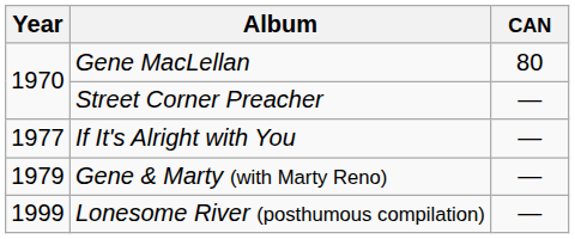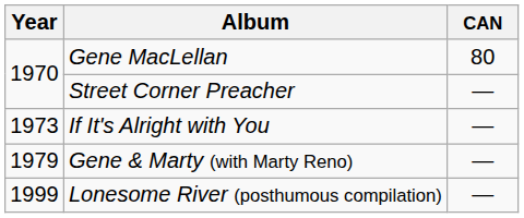If It's Alright with You | Year: 1977 -> 1973
